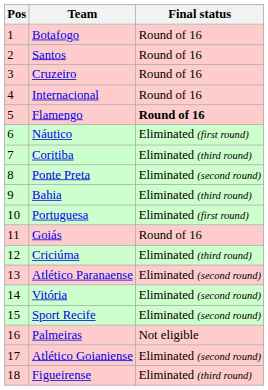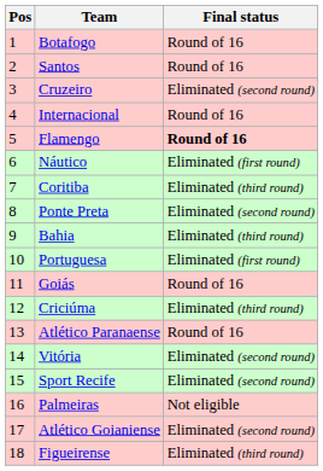Cruzeiro | Final status: Round of 16 -> Eliminated (second round)
Atlético Paranaense | Final status: Eliminated (second round) -> Round of 16
